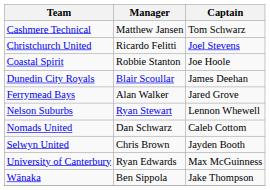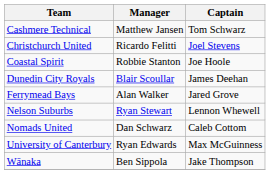- row: Selwyn United | Chris Brown | Jayden Booth
